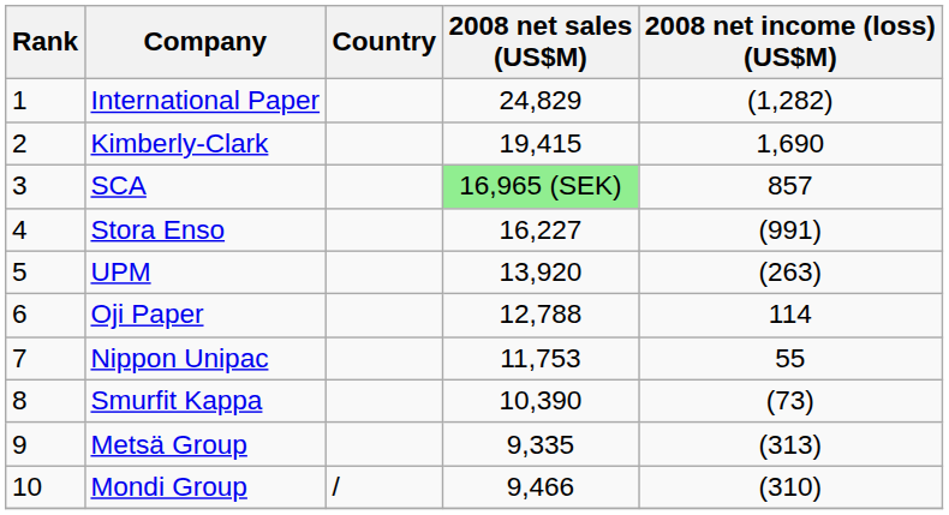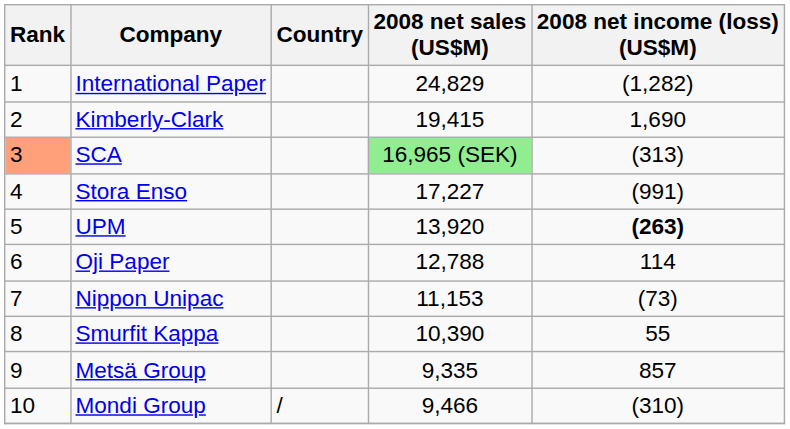SCA | Rank: no background -> lightsalmon background
SCA | 2008 net income (loss) (US$M): 857 -> (313)
Stora Enso | 2008 net sales (US$M): 16,227 -> 17,227
UPM | 2008 net income (loss) (US$M): normal -> bold
Nippon Unipac | 2008 net sales (US$M): 11,753 -> 11,153
Nippon Unipac | 2008 net income (loss) (US$M): 55 -> (73)
Smurfit Kappa | 2008 net income (loss) (US$M): (73) -> 55
Metsä Group | 2008 net income (loss) (US$M): (313) -> 857
